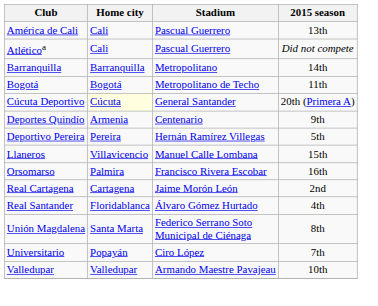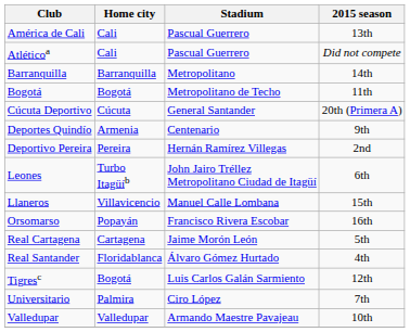Cúcuta Deportivo | Home city: lightyellow background -> no background
Deportivo Pereira | 2015 season: 5th -> 2nd
+ row: Leones | Turbo Itagüíb | John Jairo Tréllez Metropolitano Ciudad de Itagüí | 6th
Orsomarso | Home city: Palmira -> Popayán
Real Cartagena | 2015 season: 2nd -> 5th
+ row: Tigresc | Bogotá | Luis Carlos Galán Sarmiento | 12th
- row: Unión Magdalena | Santa Marta | Federico Serrano Soto Municipal de Ciénaga | 8th
Universitario | Home city: Popayán -> Palmira
